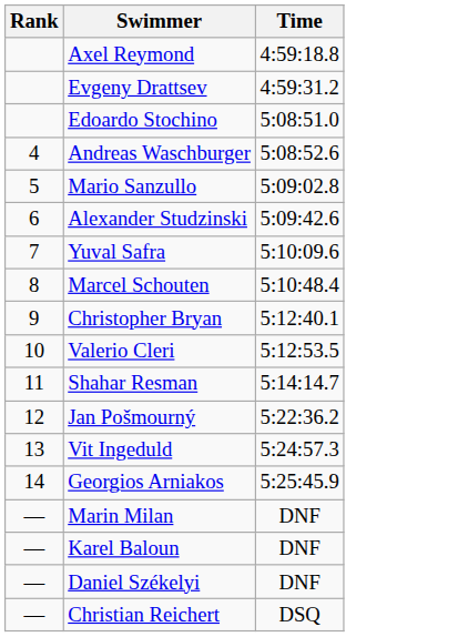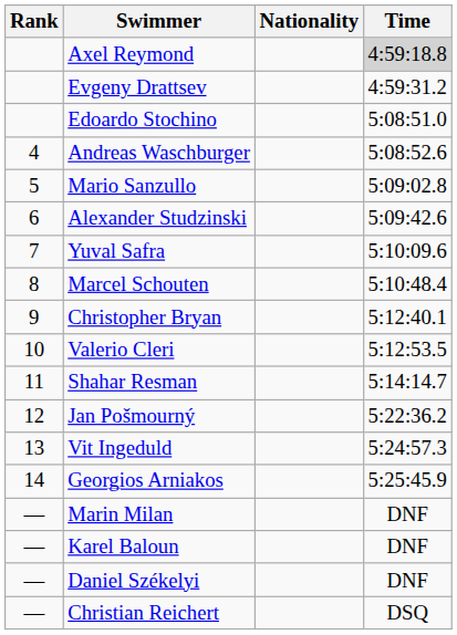+ column: Nationality
Axel Reymond | Time: no background -> lightgrey background
